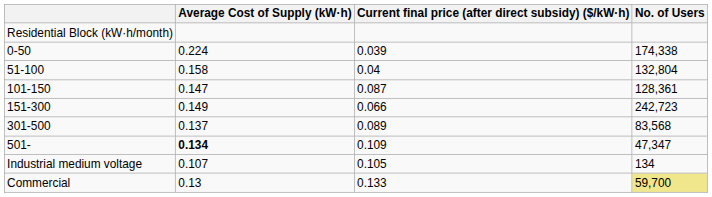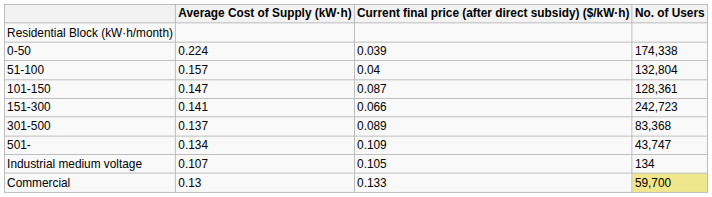51-100 | Average Cost of Supply (kW·h): 0.158 -> 0.157
151-300 | Average Cost of Supply (kW·h): 0.149 -> 0.141
301-500 | No. of Users: 83,568 -> 83,368
501- | Average Cost of Supply (kW·h): bold -> normal
501- | No. of Users: 47,347 -> 43,747
